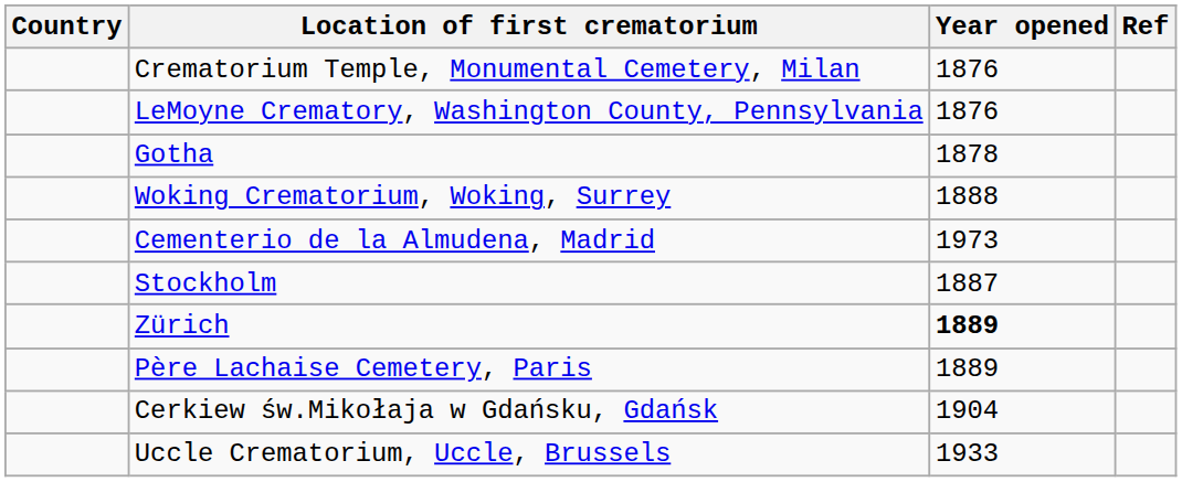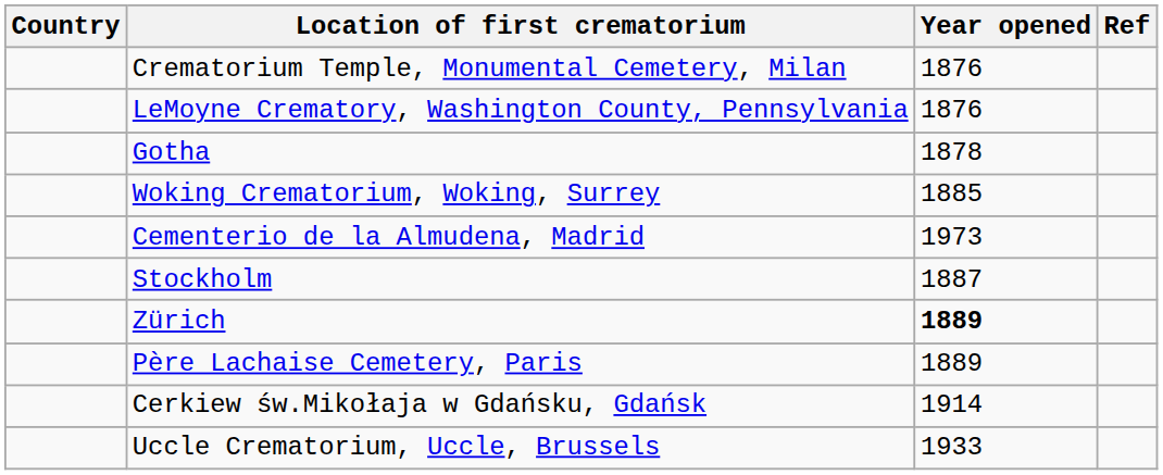Woking Crematorium, Woking, Surrey | Year opened: 1888 -> 1885
Cerkiew św.Mikołaja w Gdańsku, Gdańsk | Year opened: 1904 -> 1914
